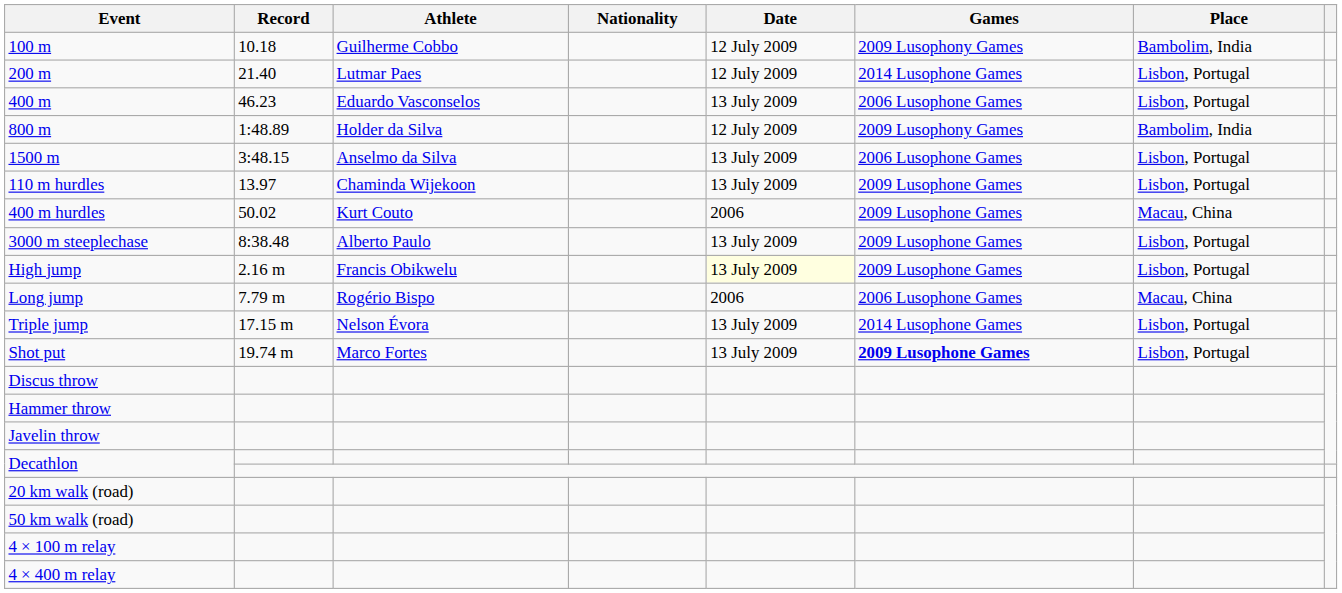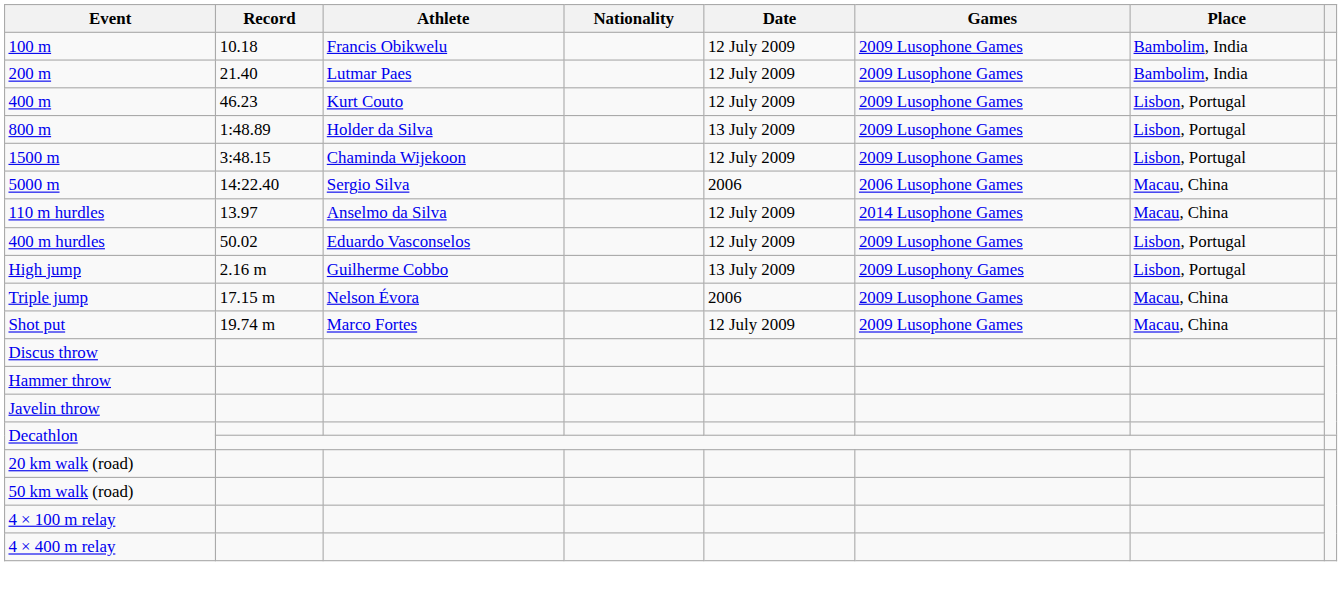100 m | Athlete: Guilherme Cobbo -> Francis Obikwelu
100 m | Games: 2009 Lusophony Games -> 2009 Lusophone Games
200 m | Games: 2014 Lusophone Games -> 2009 Lusophone Games
200 m | Place: Lisbon, Portugal -> Bambolim, India
400 m | Athlete: Eduardo Vasconselos -> Kurt Couto
400 m | Date: 13 July 2009 -> 12 July 2009
400 m | Games: 2006 Lusophone Games -> 2009 Lusophone Games
800 m | Date: 12 July 2009 -> 13 July 2009
800 m | Games: 2009 Lusophony Games -> 2009 Lusophone Games
800 m | Place: Bambolim, India -> Lisbon, Portugal
1500 m | Athlete: Anselmo da Silva -> Chaminda Wijekoon
1500 m | Date: 13 July 2009 -> 12 July 2009
1500 m | Games: 2006 Lusophone Games -> 2009 Lusophone Games
+ row: 5000 m | 14:22.40 | Sergio Silva | 2006 | 2006 Lusophone Games | Macau, China
110 m hurdles | Athlete: Chaminda Wijekoon -> Anselmo da Silva
110 m hurdles | Date: 13 July 2009 -> 12 July 2009
110 m hurdles | Games: 2009 Lusophone Games -> 2014 Lusophone Games
110 m hurdles | Place: Lisbon, Portugal -> Macau, China
400 m hurdles | Athlete: Kurt Couto -> Eduardo Vasconselos
400 m hurdles | Date: 2006 -> 12 July 2009
400 m hurdles | Place: Macau, China -> Lisbon, Portugal
- row: 3000 m steeplechase | 8:38.48 | Alberto Paulo | 13 July 2009 | 2009 Lusophone Games | Lisbon, Portugal
High jump | Athlete: Francis Obikwelu -> Guilherme Cobbo
High jump | Date: lightyellow background -> no background
High jump | Games: 2009 Lusophone Games -> 2009 Lusophony Games
- row: Long jump | 7.79 m | Rogério Bispo | 2006 | 2006 Lusophone Games | Macau, China
Triple jump | Date: 13 July 2009 -> 2006
Triple jump | Games: 2014 Lusophone Games -> 2009 Lusophone Games
Triple jump | Place: Lisbon, Portugal -> Macau, China
Shot put | Date: 13 July 2009 -> 12 July 2009
Shot put | Games: bold -> normal
Shot put | Place: Lisbon, Portugal -> Macau, China
